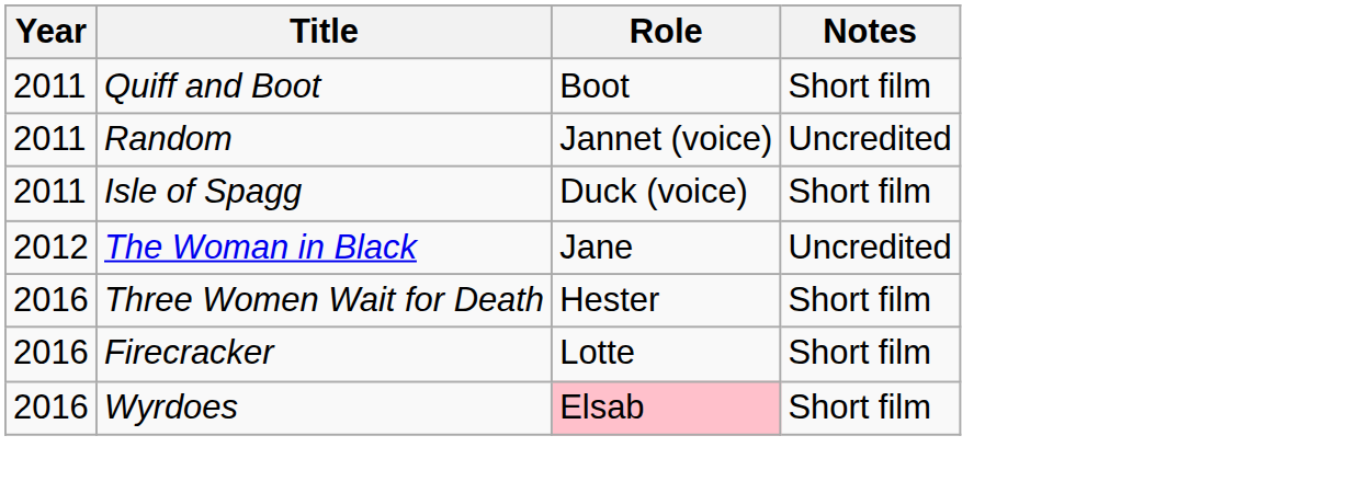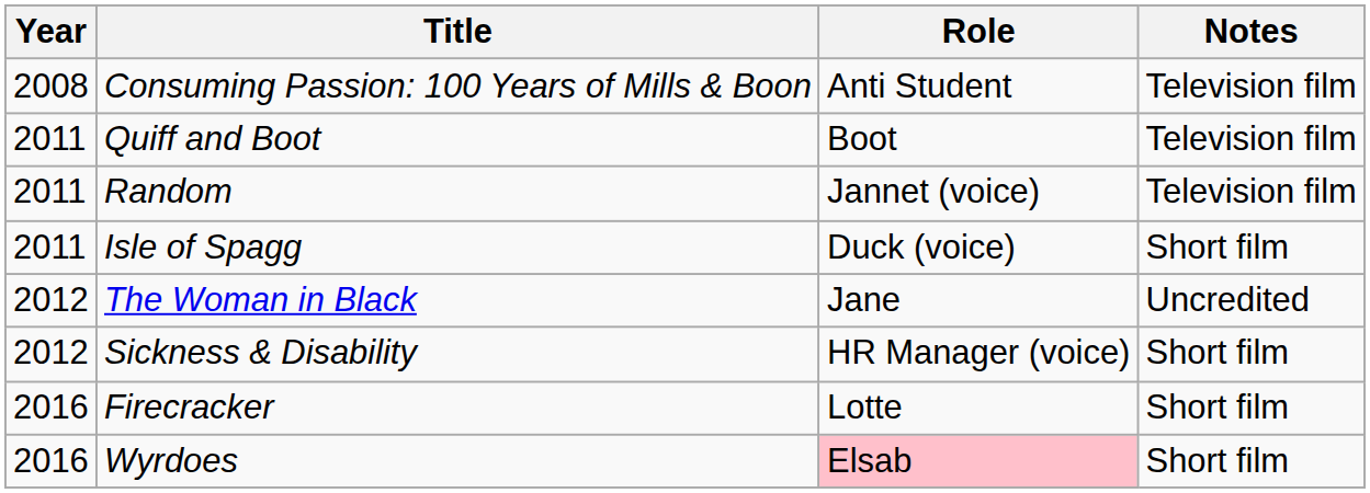+ row: 2008 | Consuming Passion: 100 Years of Mills & Boon | Anti Student | Television film
Quiff and Boot | Notes: Short film -> Television film
Random | Notes: Uncredited -> Television film
+ row: 2012 | Sickness & Disability | HR Manager (voice) | Short film
- row: 2016 | Three Women Wait for Death | Hester | Short film
